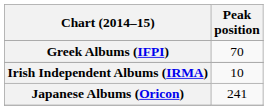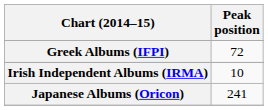Greek Albums (IFPI) | Peak position: 70 -> 72
